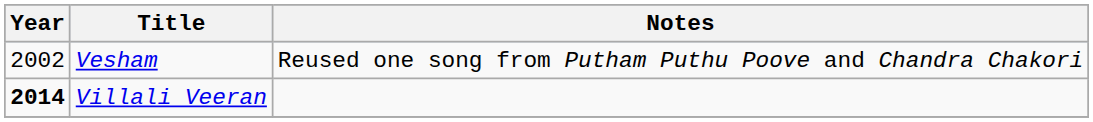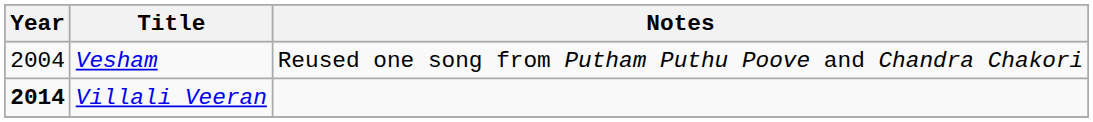Vesham | Year: 2002 -> 2004
